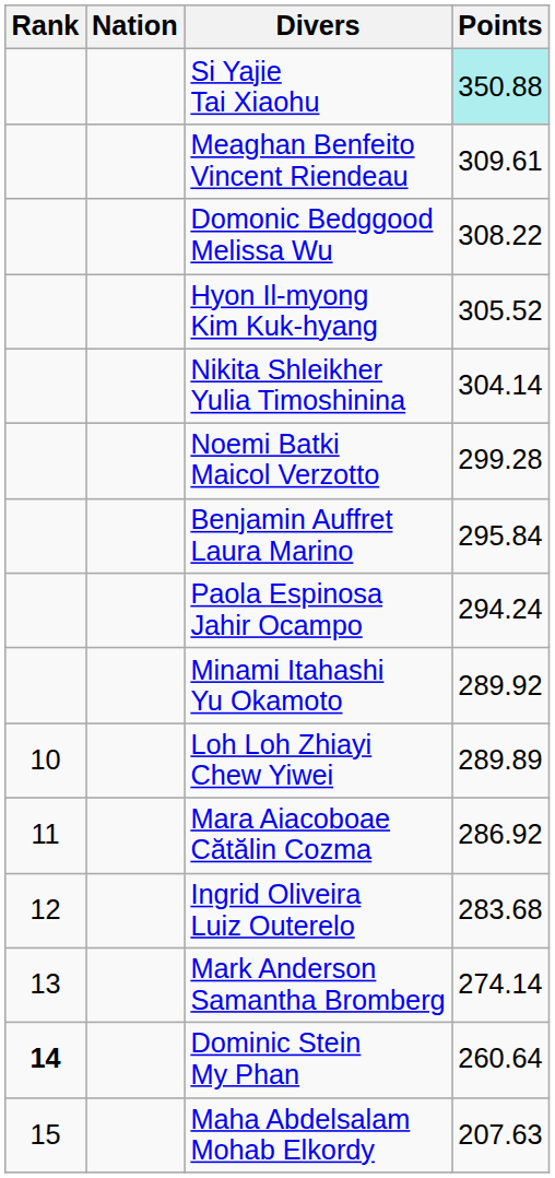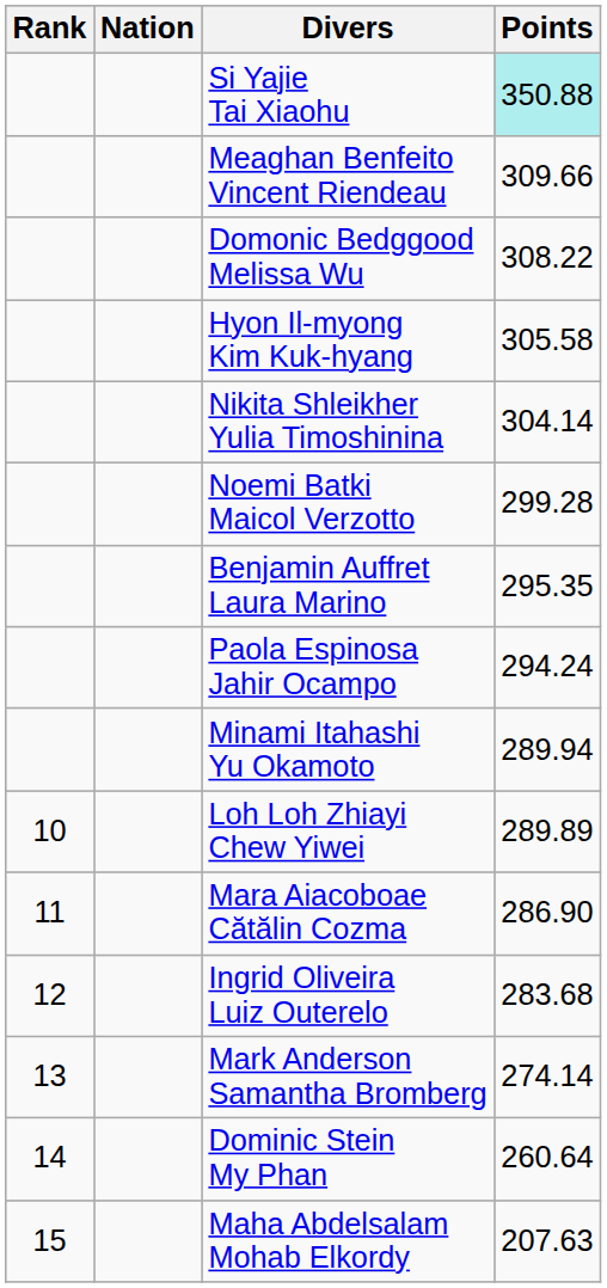Meaghan Benfeito Vincent Riendeau | Points: 309.61 -> 309.66
Hyon Il-myong Kim Kuk-hyang | Points: 305.52 -> 305.58
Benjamin Auffret Laura Marino | Points: 295.84 -> 295.35
Minami Itahashi Yu Okamoto | Points: 289.92 -> 289.94
Mara Aiacoboae Cătălin Cozma | Points: 286.92 -> 286.90
Dominic Stein My Phan | Rank: bold -> normal
